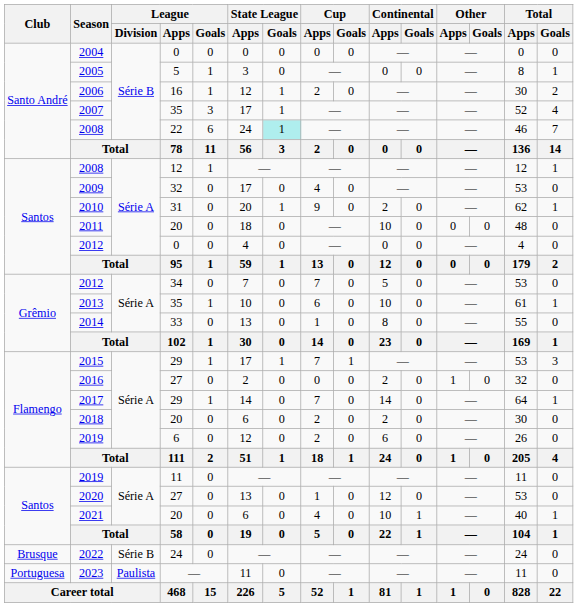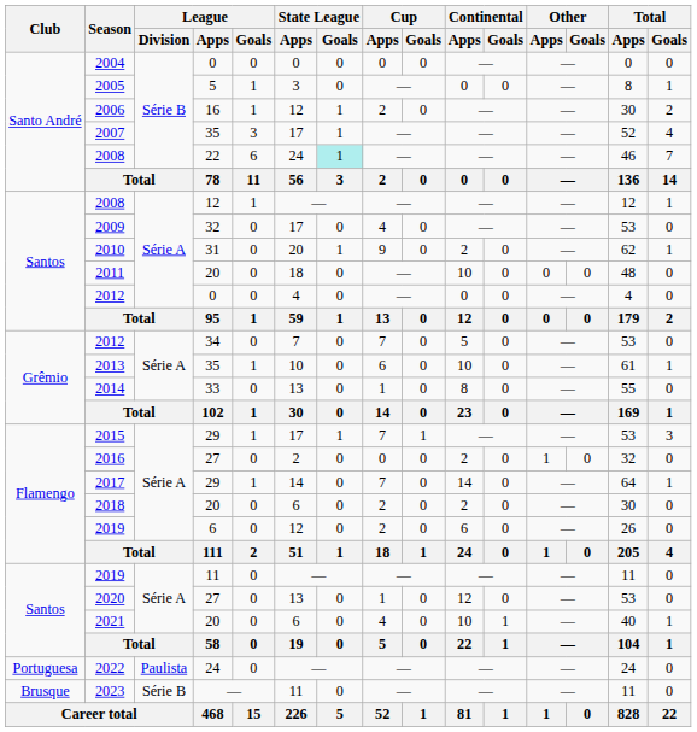2022 | Club: Brusque -> Portuguesa
2022 | League / Division: Série B -> Paulista
2023 | Club: Portuguesa -> Brusque
2023 | League / Division: Paulista -> Série B
